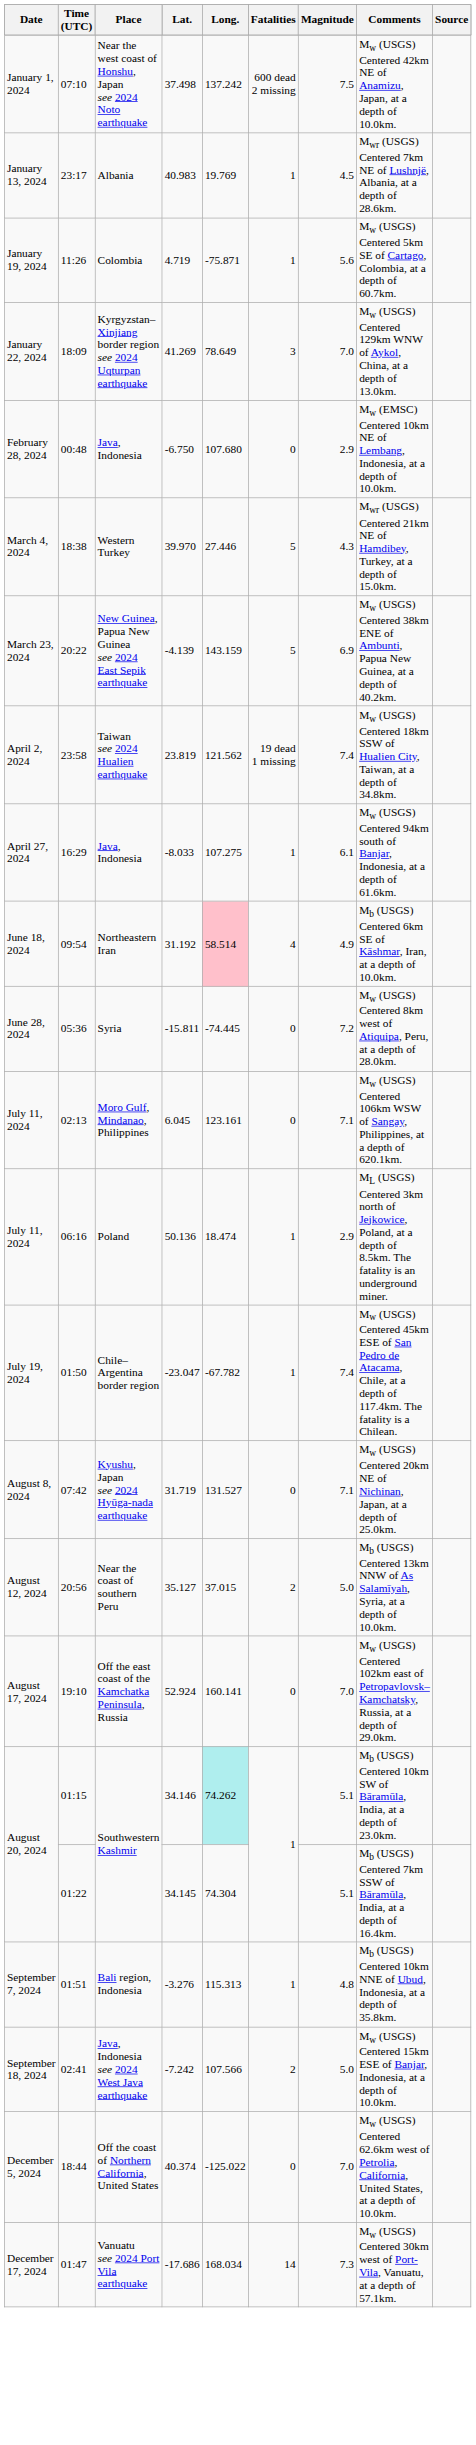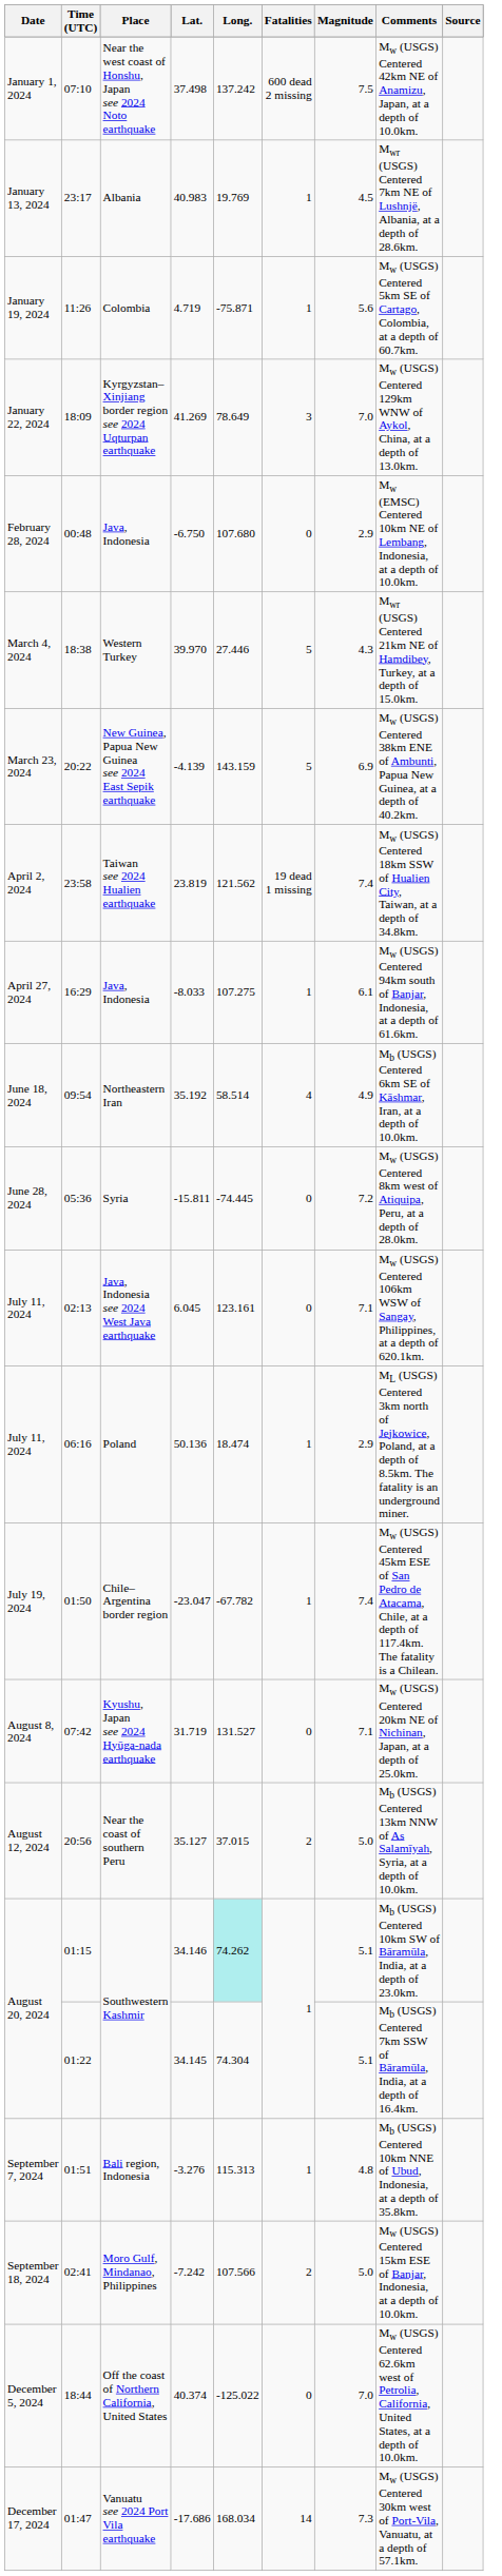June 18, 2024 | Lat.: 31.192 -> 35.192
June 18, 2024 | Long.: pink background -> no background
July 11, 2024 / 02:13 | Place: Moro Gulf, Mindanao, Philippines -> Java, Indonesia see 2024 West Java earthquake
- row: August 17, 2024 | 19:10 | Off the east coast of the Kamchatka Peninsula, Russia | 52.924 | 160.141 | 0 | 7.0 | Mw (USGS) Centered 102km east of Petropavlovsk–Kamchatsky, Russia, at a depth of 29.0km.
September 18, 2024 | Place: Java, Indonesia see 2024 West Java earthquake -> Moro Gulf, Mindanao, Philippines
